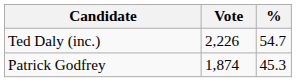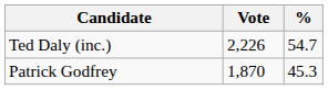Patrick Godfrey | Vote: 1,874 -> 1,870
